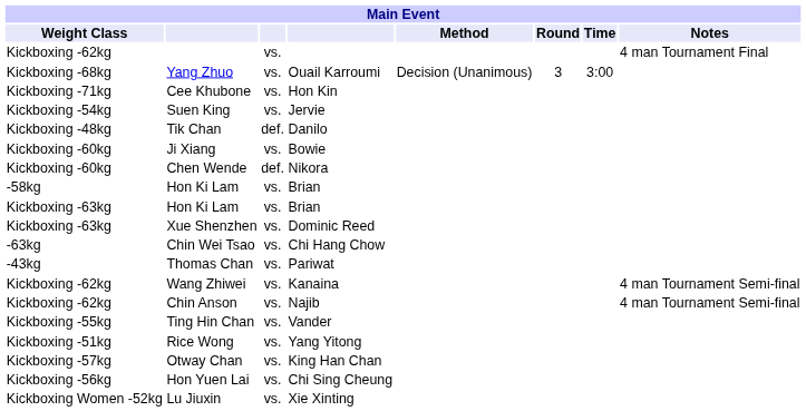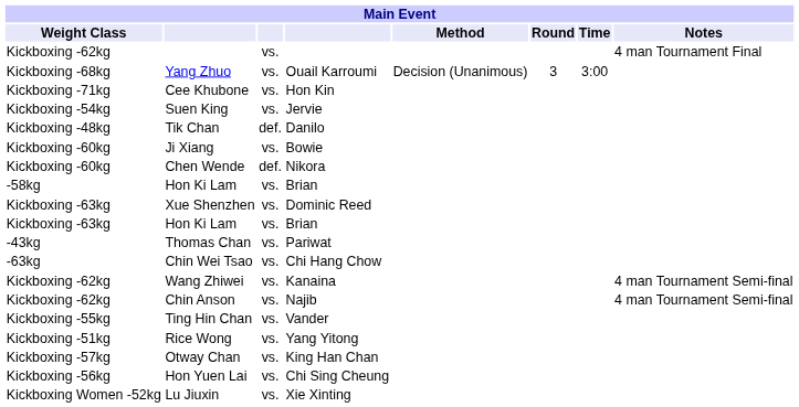rows swapped: Xue Shenzhen <-> Kickboxing -63kg / Hon Ki Lam
rows swapped: Chin Wei Tsao <-> Thomas Chan
